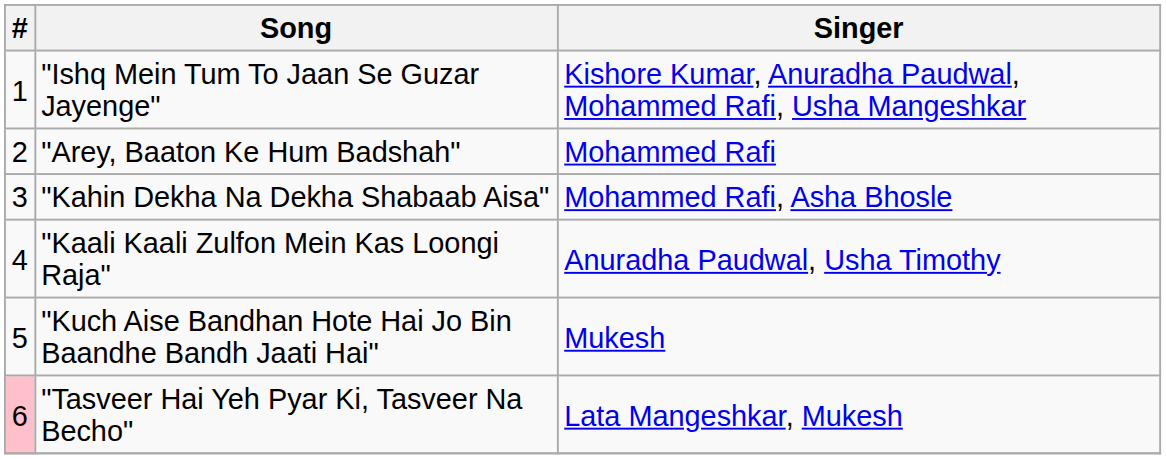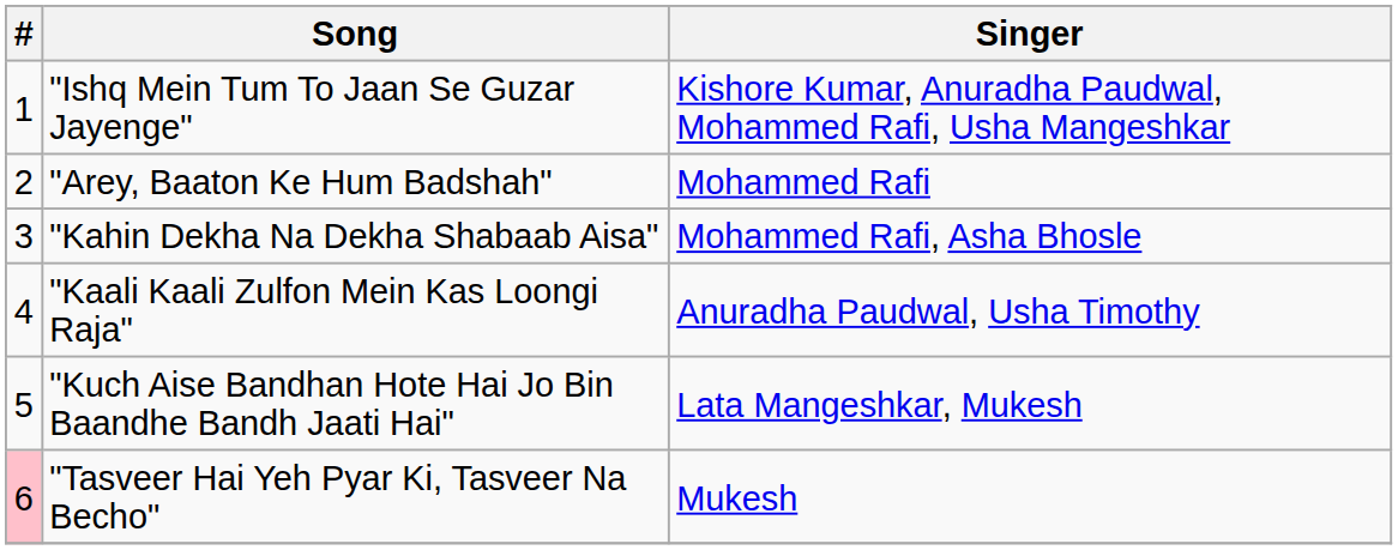"Kuch Aise Bandhan Hote Hai Jo Bin Baandhe Bandh Jaati Hai" | Singer: Mukesh -> Lata Mangeshkar, Mukesh
"Tasveer Hai Yeh Pyar Ki, Tasveer Na Becho" | Singer: Lata Mangeshkar, Mukesh -> Mukesh
